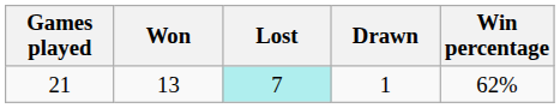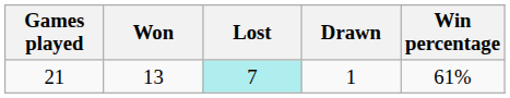21 | Win percentage: 62% -> 61%
